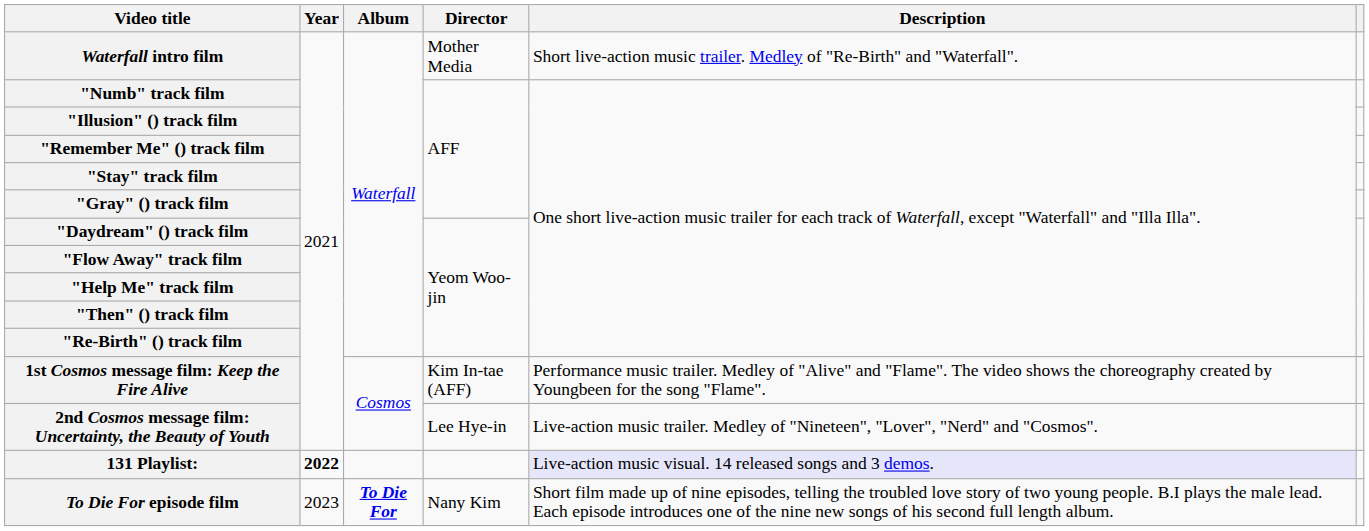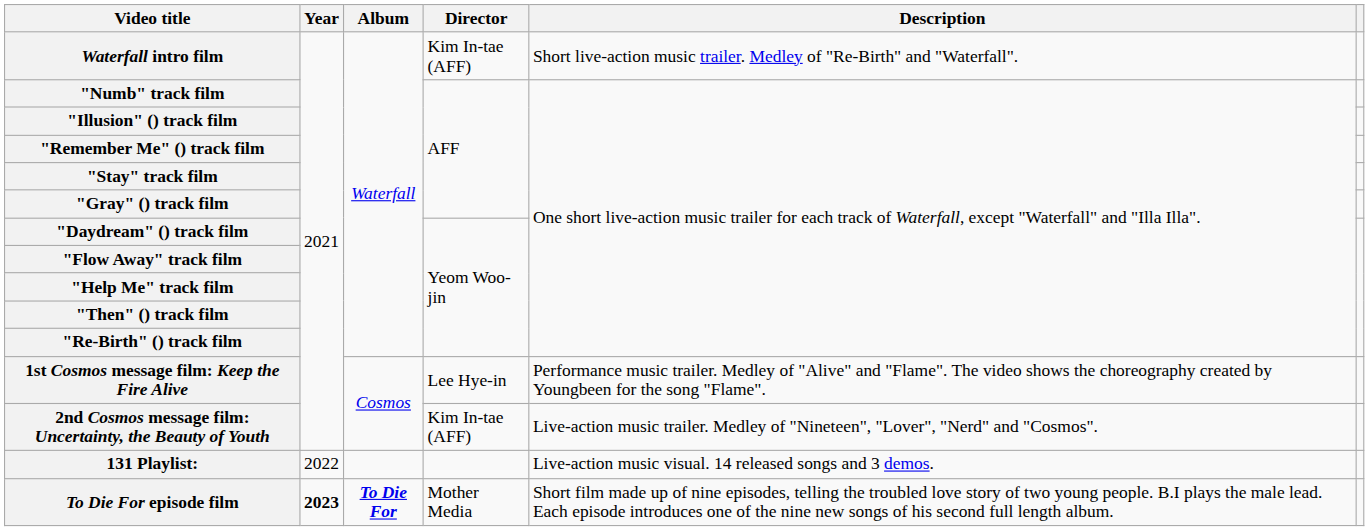Waterfall intro film | Director: Mother Media -> Kim In-tae (AFF)
1st Cosmos message film: Keep the Fire Alive | Director: Kim In-tae (AFF) -> Lee Hye-in
2nd Cosmos message film: Uncertainty, the Beauty of Youth | Director: Lee Hye-in -> Kim In-tae (AFF)
131 Playlist: | Year: bold -> normal
131 Playlist: | Description: lavender background -> no background
To Die For episode film | Year: normal -> bold
To Die For episode film | Director: Nany Kim -> Mother Media
